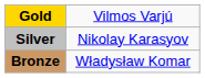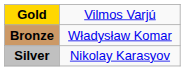rows swapped: Silver <-> Bronze
